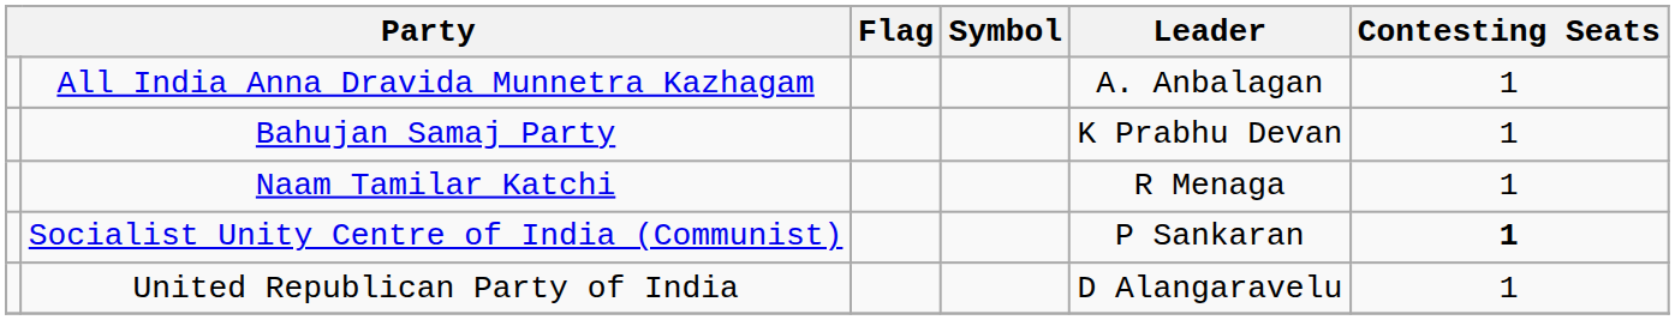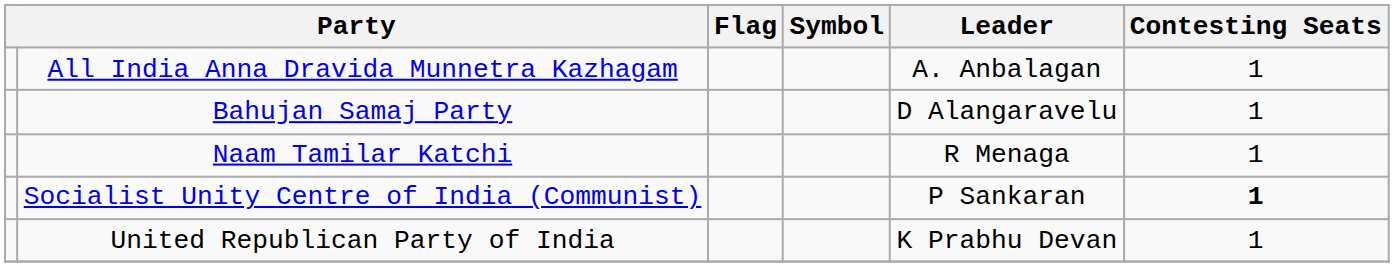Bahujan Samaj Party | Leader: K Prabhu Devan -> D Alangaravelu
United Republican Party of India | Leader: D Alangaravelu -> K Prabhu Devan
